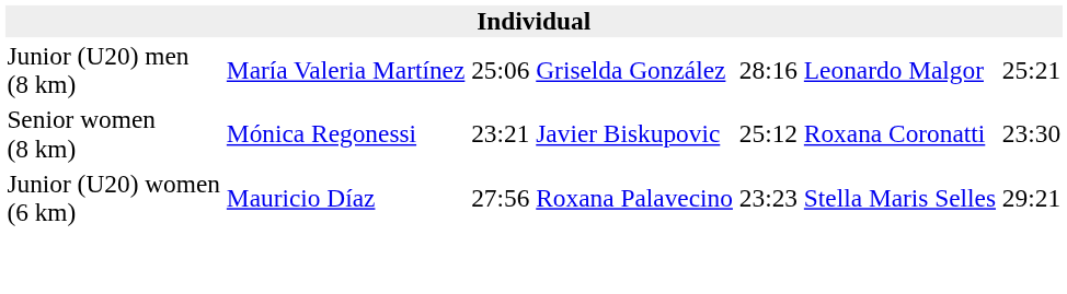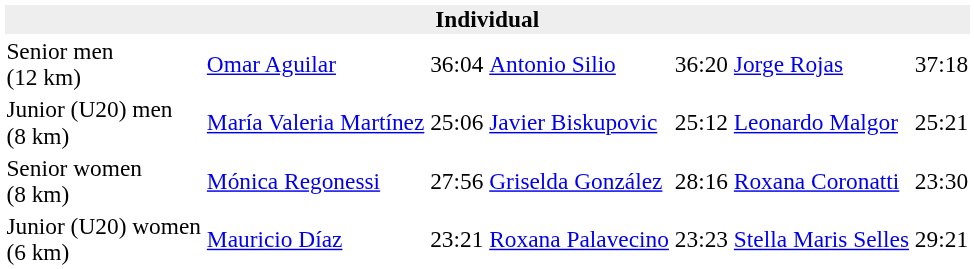+ row: Senior men (12 km) | Omar Aguilar | 36:04 | Antonio Silio | 36:20 | Jorge Rojas | 37:18
Junior (U20) men (8 km) | column 4: Griselda González -> Javier Biskupovic
Junior (U20) men (8 km) | column 5: 28:16 -> 25:12
Senior women (8 km) | column 3: 23:21 -> 27:56
Senior women (8 km) | column 4: Javier Biskupovic -> Griselda González
Senior women (8 km) | column 5: 25:12 -> 28:16
Junior (U20) women (6 km) | column 3: 27:56 -> 23:21
